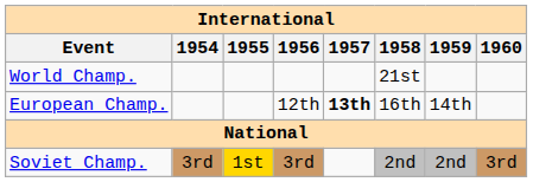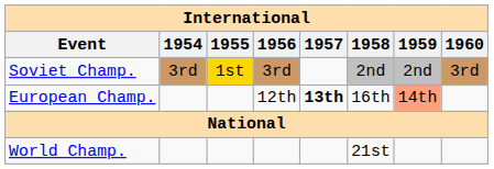rows swapped: World Champ. <-> Soviet Champ.
European Champ. | 1959: no background -> lightsalmon background
